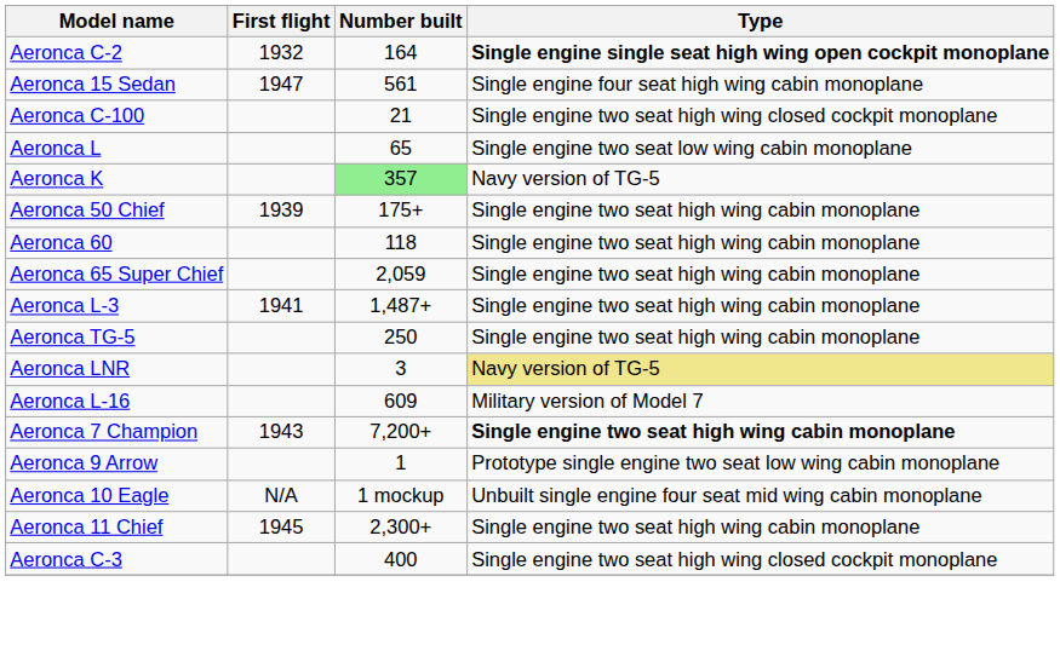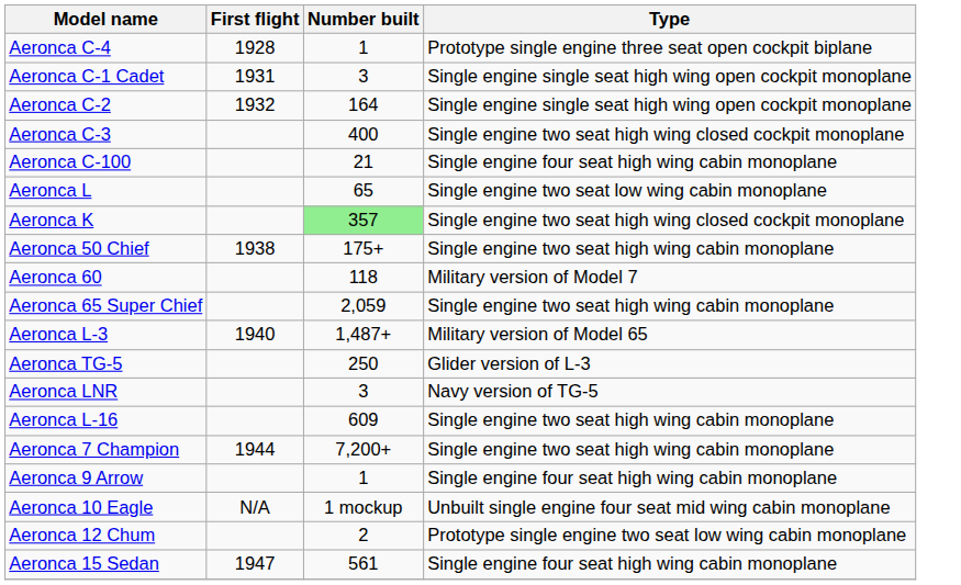+ row: Aeronca C-4 | 1928 | 1 | Prototype single engine three seat open cockpit biplane
+ row: Aeronca C-1 Cadet | 1931 | 3 | Single engine single seat high wing open cockpit monoplane
Aeronca C-2 | Type: bold -> normal
rows swapped: Aeronca C-3 <-> Aeronca 15 Sedan
Aeronca C-100 | Type: Single engine two seat high wing closed cockpit monoplane -> Single engine four seat high wing cabin monoplane
Aeronca K | Type: Navy version of TG-5 -> Single engine two seat high wing closed cockpit monoplane
Aeronca 50 Chief | First flight: 1939 -> 1938
Aeronca 60 | Type: Single engine two seat high wing cabin monoplane -> Military version of Model 7
Aeronca L-3 | First flight: 1941 -> 1940
Aeronca L-3 | Type: Single engine two seat high wing cabin monoplane -> Military version of Model 65
Aeronca TG-5 | Type: Single engine two seat high wing cabin monoplane -> Glider version of L-3
Aeronca LNR | Type: khaki background -> no background
Aeronca L-16 | Type: Military version of Model 7 -> Single engine two seat high wing cabin monoplane
Aeronca 7 Champion | First flight: 1943 -> 1944
Aeronca 7 Champion | Type: bold -> normal
Aeronca 9 Arrow | Type: Prototype single engine two seat low wing cabin monoplane -> Single engine four seat high wing cabin monoplane
- row: Aeronca 11 Chief | 1945 | 2,300+ | Single engine two seat high wing cabin monoplane
+ row: Aeronca 12 Chum | 2 | Prototype single engine two seat low wing cabin monoplane
